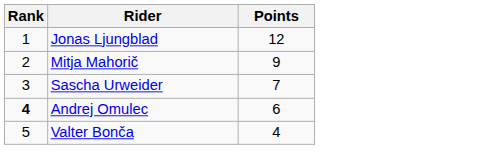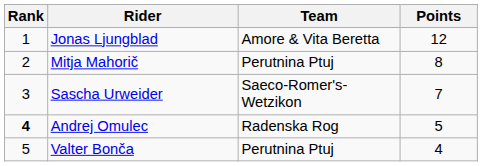+ column: Team | Amore & Vita Beretta | Perutnina Ptuj | Saeco-Romer's-Wetzikon | Radenska Rog | Perutnina Ptuj
Mitja Mahorič | Points: 9 -> 8
Andrej Omulec | Points: 6 -> 5
